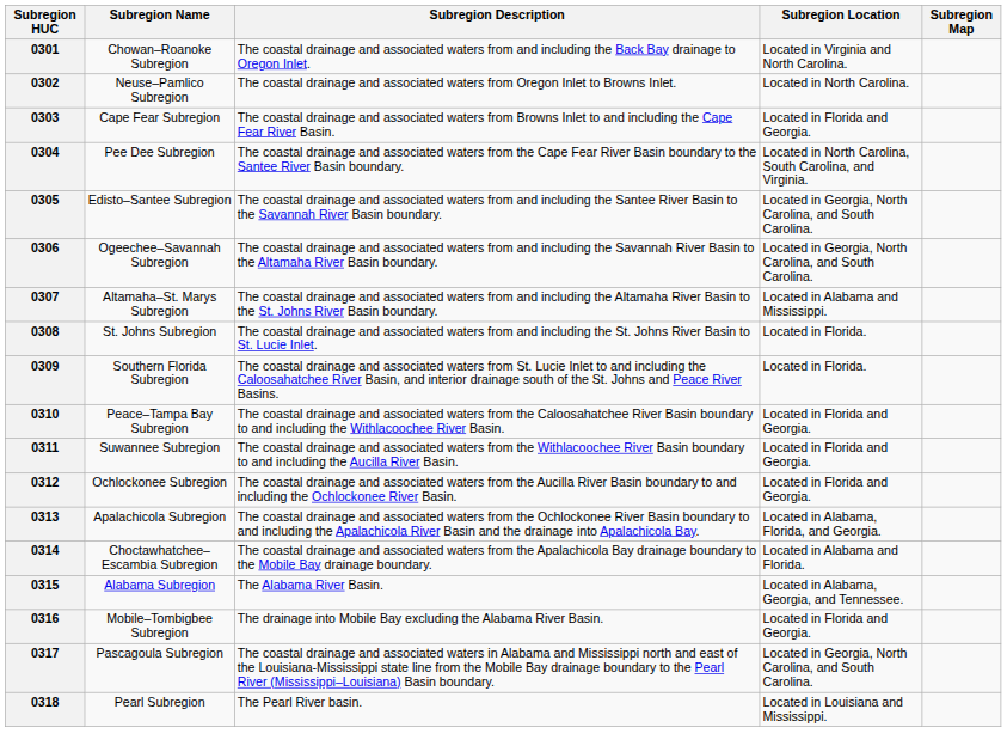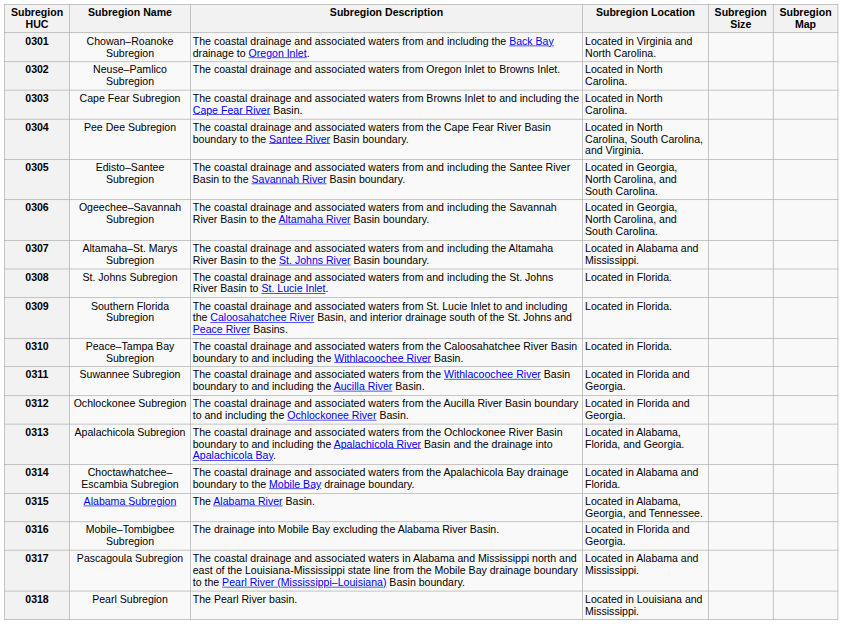+ column: Subregion Size
0303 | Subregion Location: Located in Florida and Georgia. -> Located in North Carolina.
0310 | Subregion Location: Located in Florida and Georgia. -> Located in Florida.
0317 | Subregion Location: Located in Georgia, North Carolina, and South Carolina. -> Located in Alabama and Mississippi.
